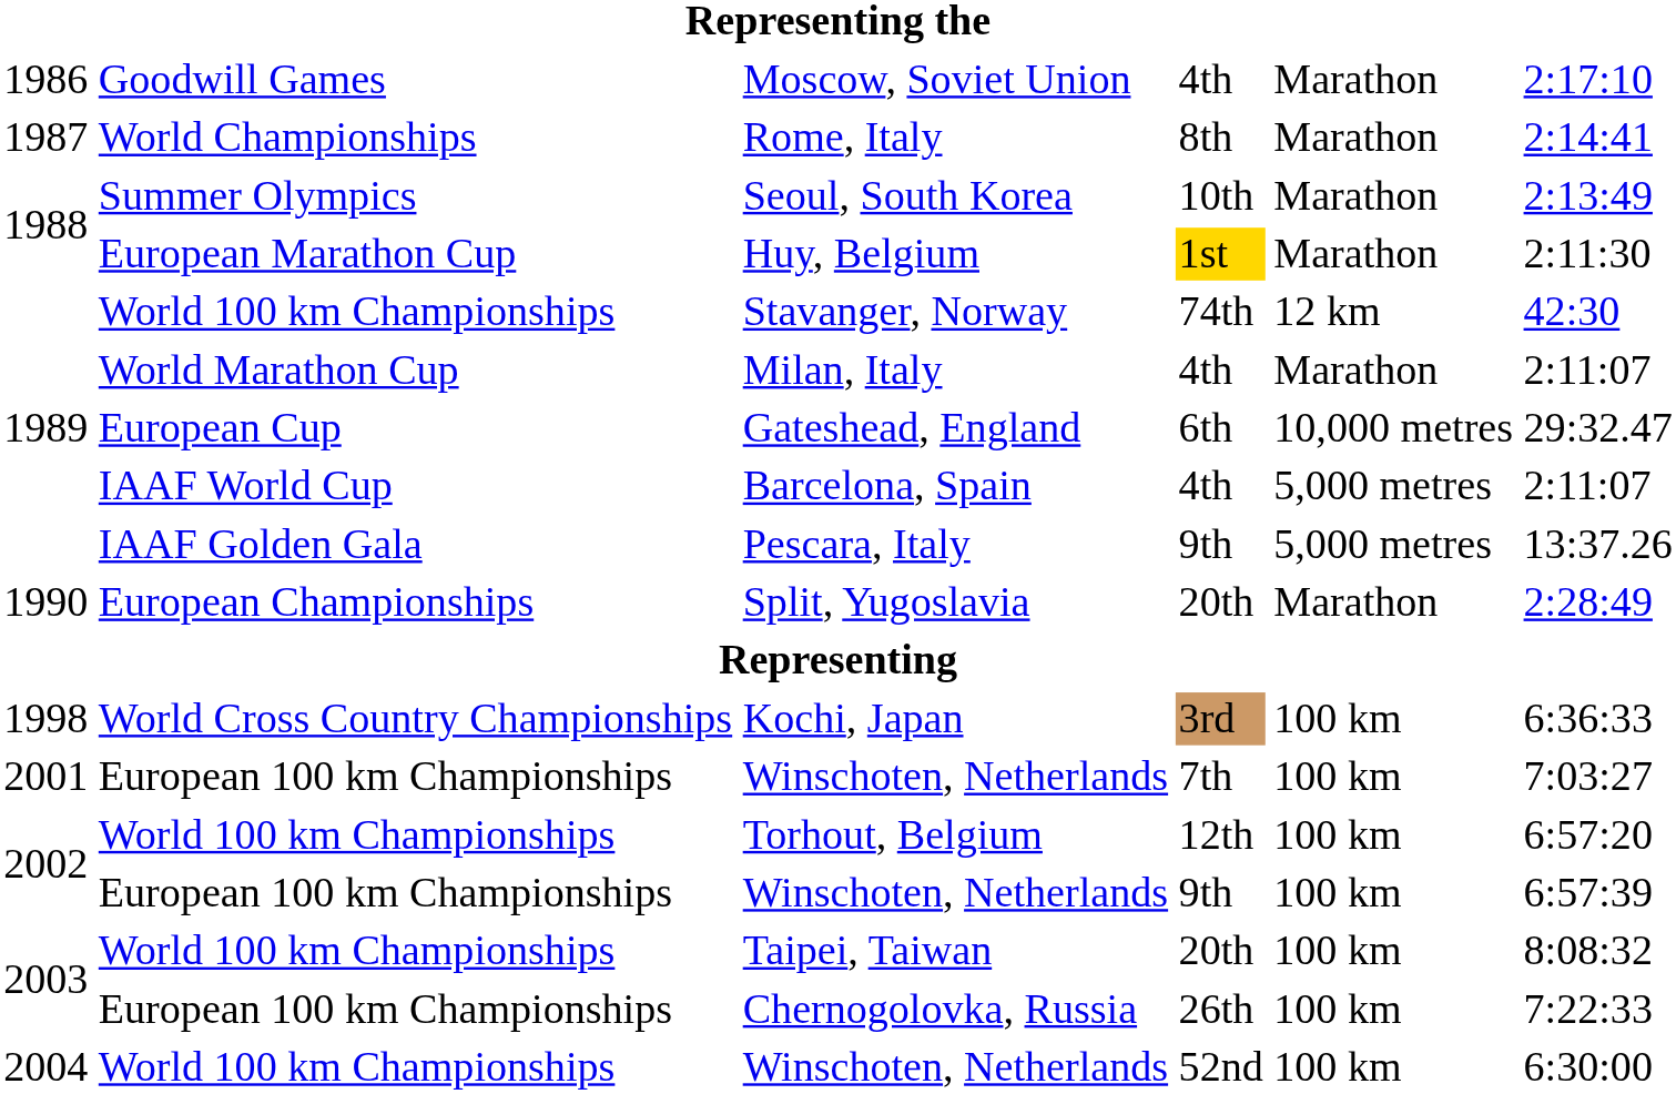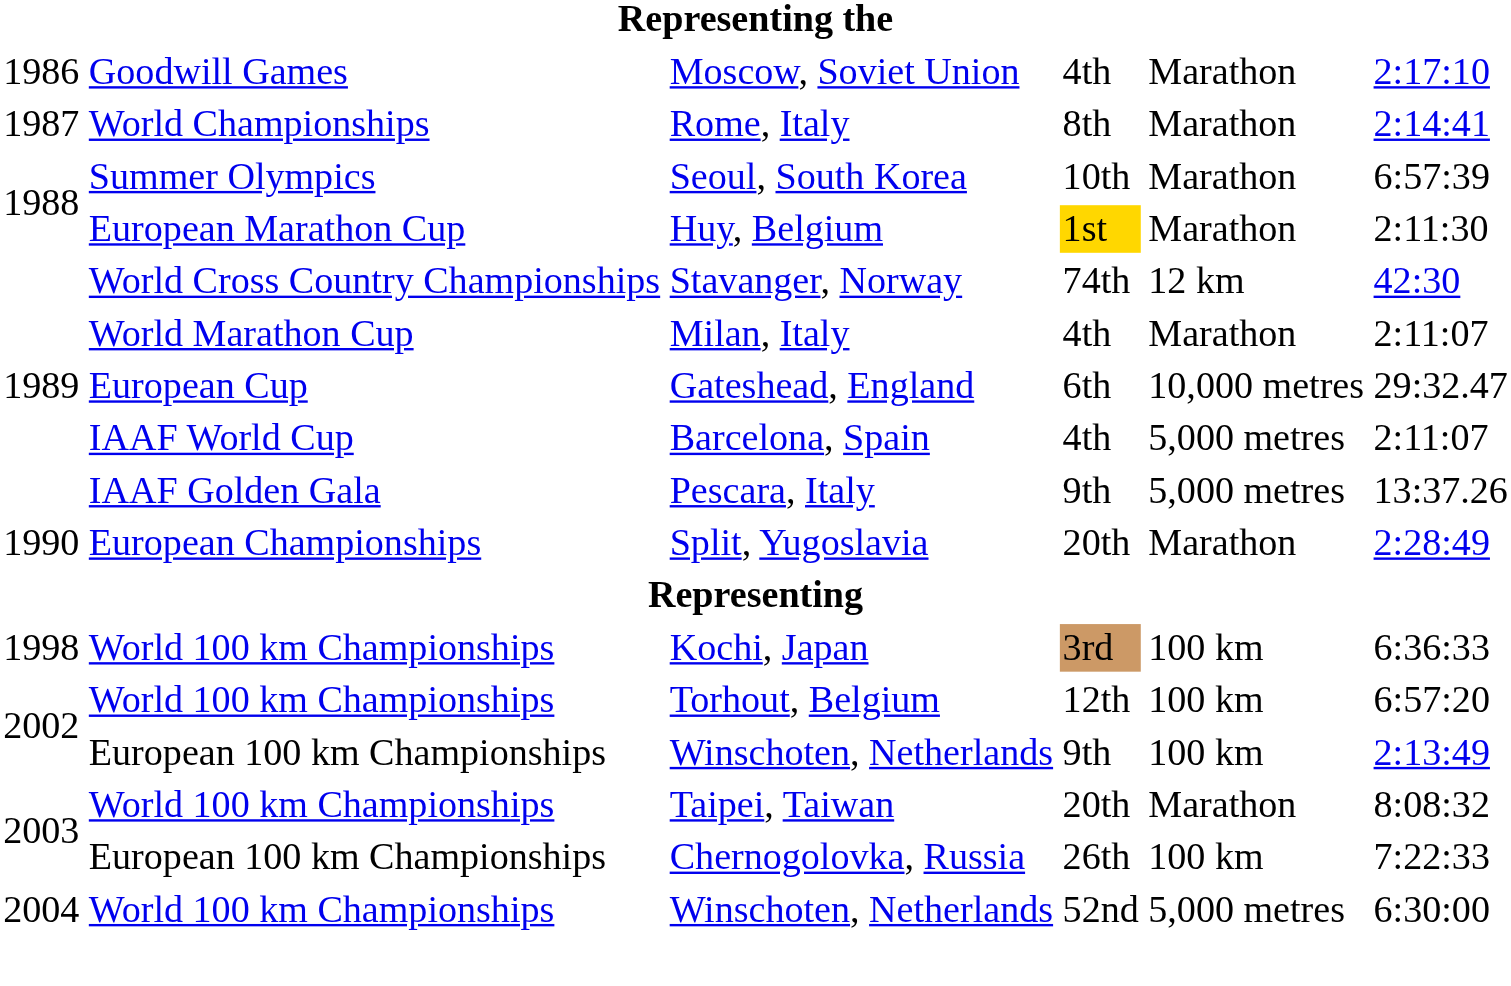Seoul, South Korea | column 6: 2:13:49 -> 6:57:39
Stavanger, Norway | column 2: World 100 km Championships -> World Cross Country Championships
Kochi, Japan | column 2: World Cross Country Championships -> World 100 km Championships
- row: 2001 | European 100 km Championships | Winschoten, Netherlands | 7th | 100 km | 7:03:27
Winschoten, Netherlands / 9th | column 6: 6:57:39 -> 2:13:49
Taipei, Taiwan | column 5: 100 km -> Marathon
Winschoten, Netherlands / 52nd | column 5: 100 km -> 5,000 metres
